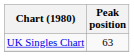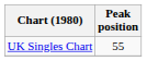UK Singles Chart | Peak position: 63 -> 55
